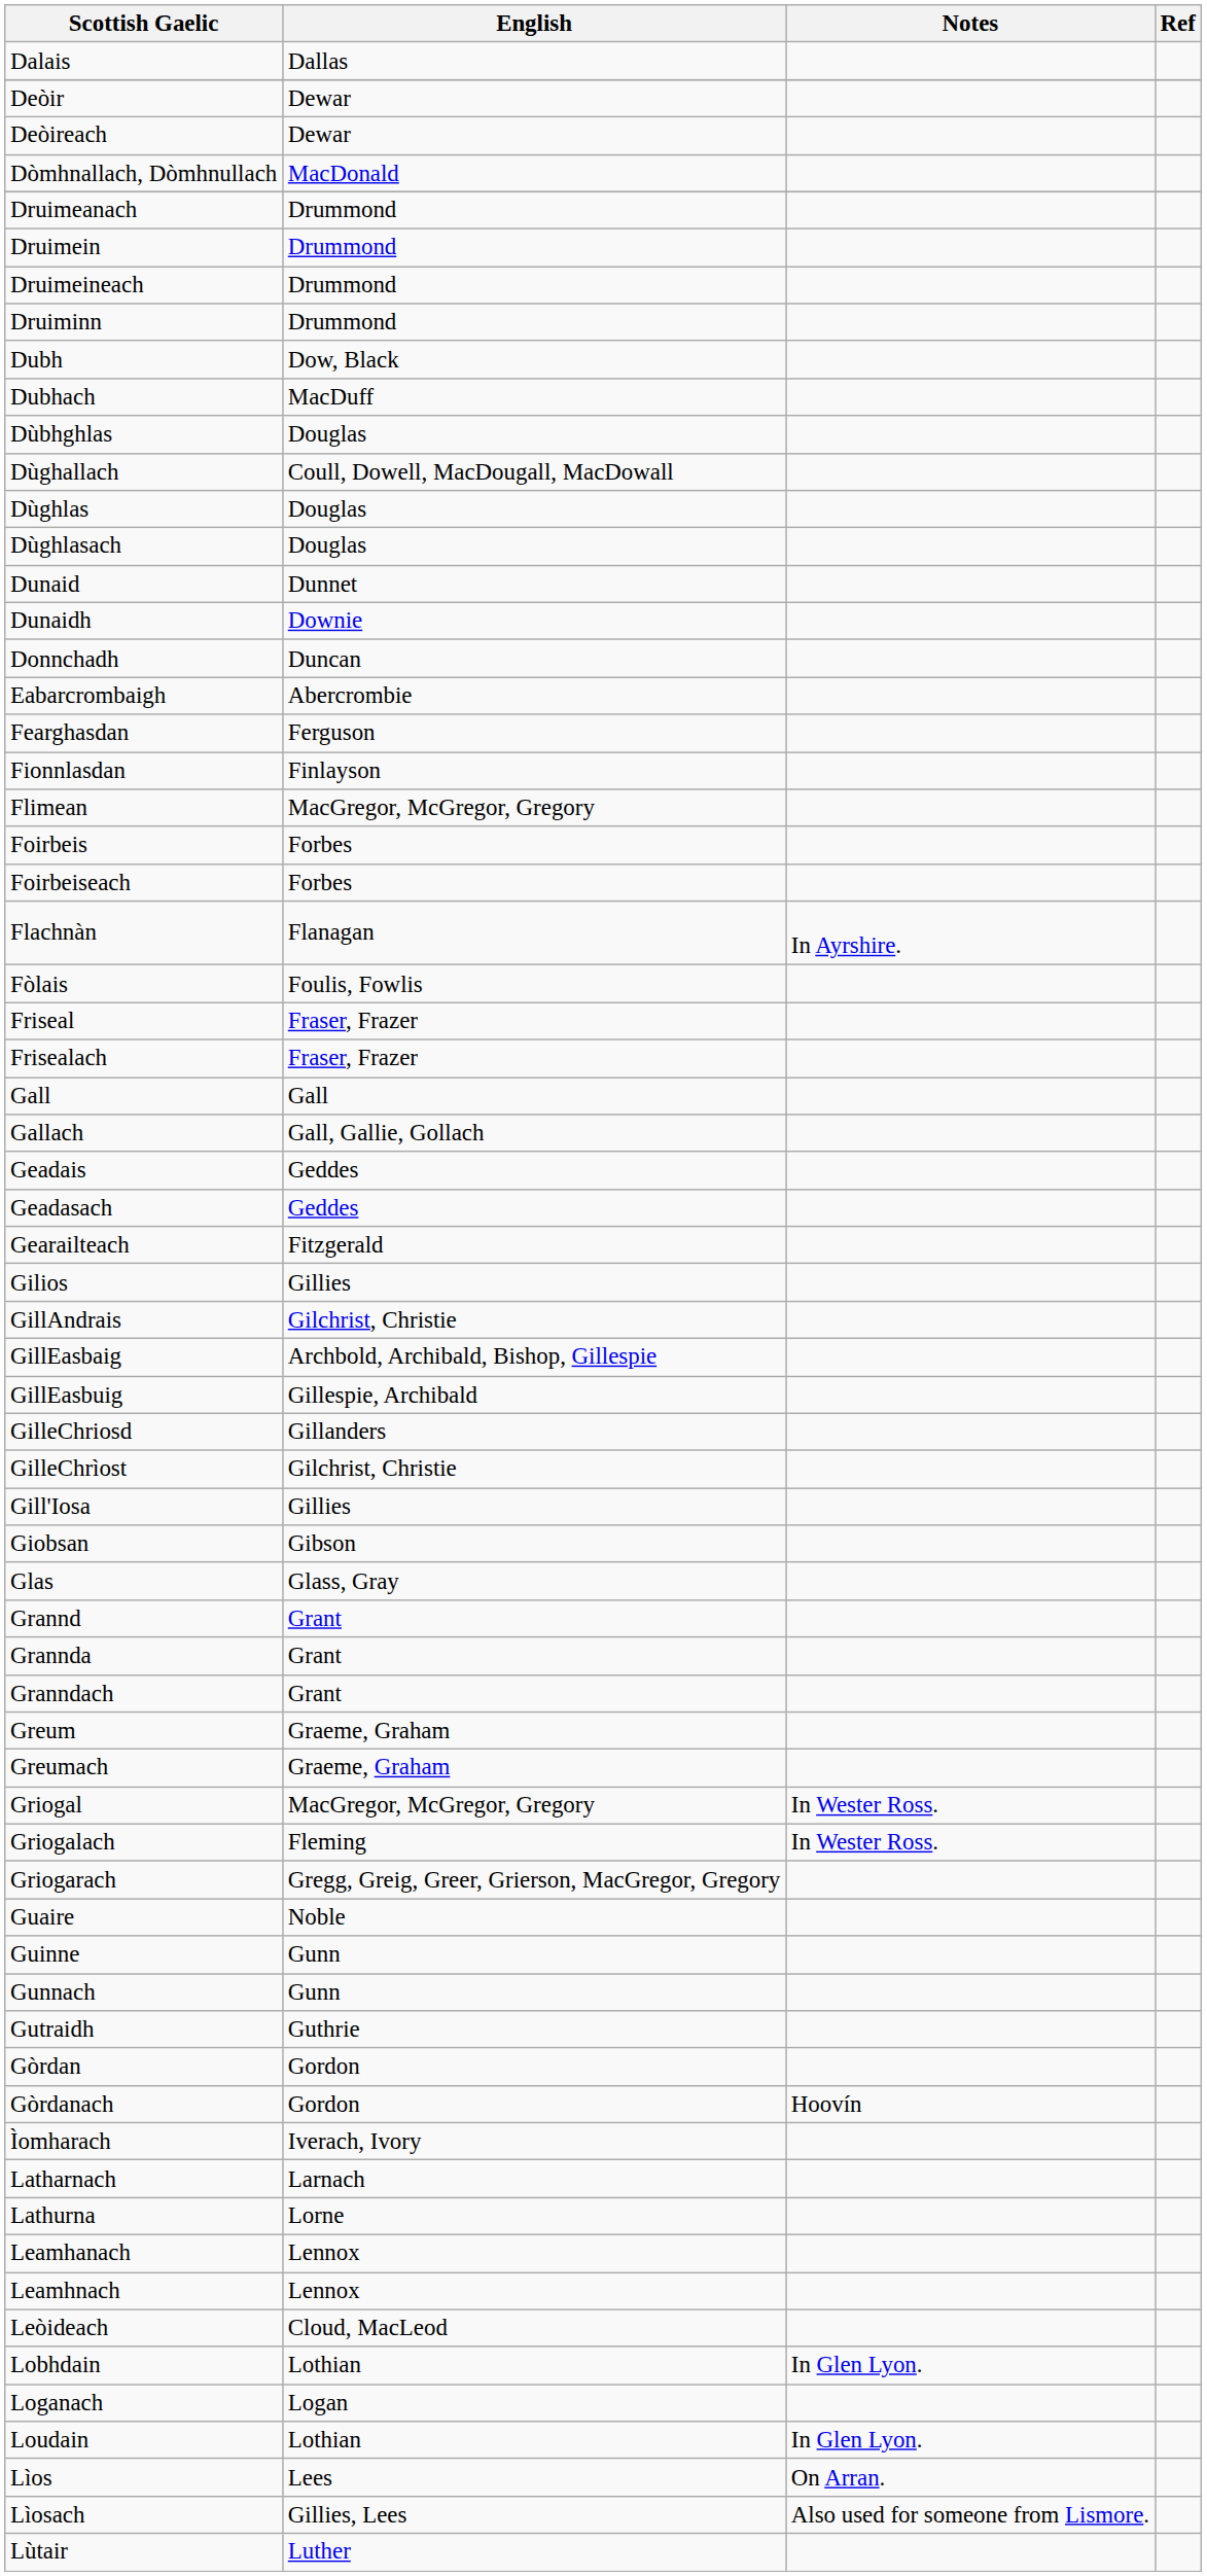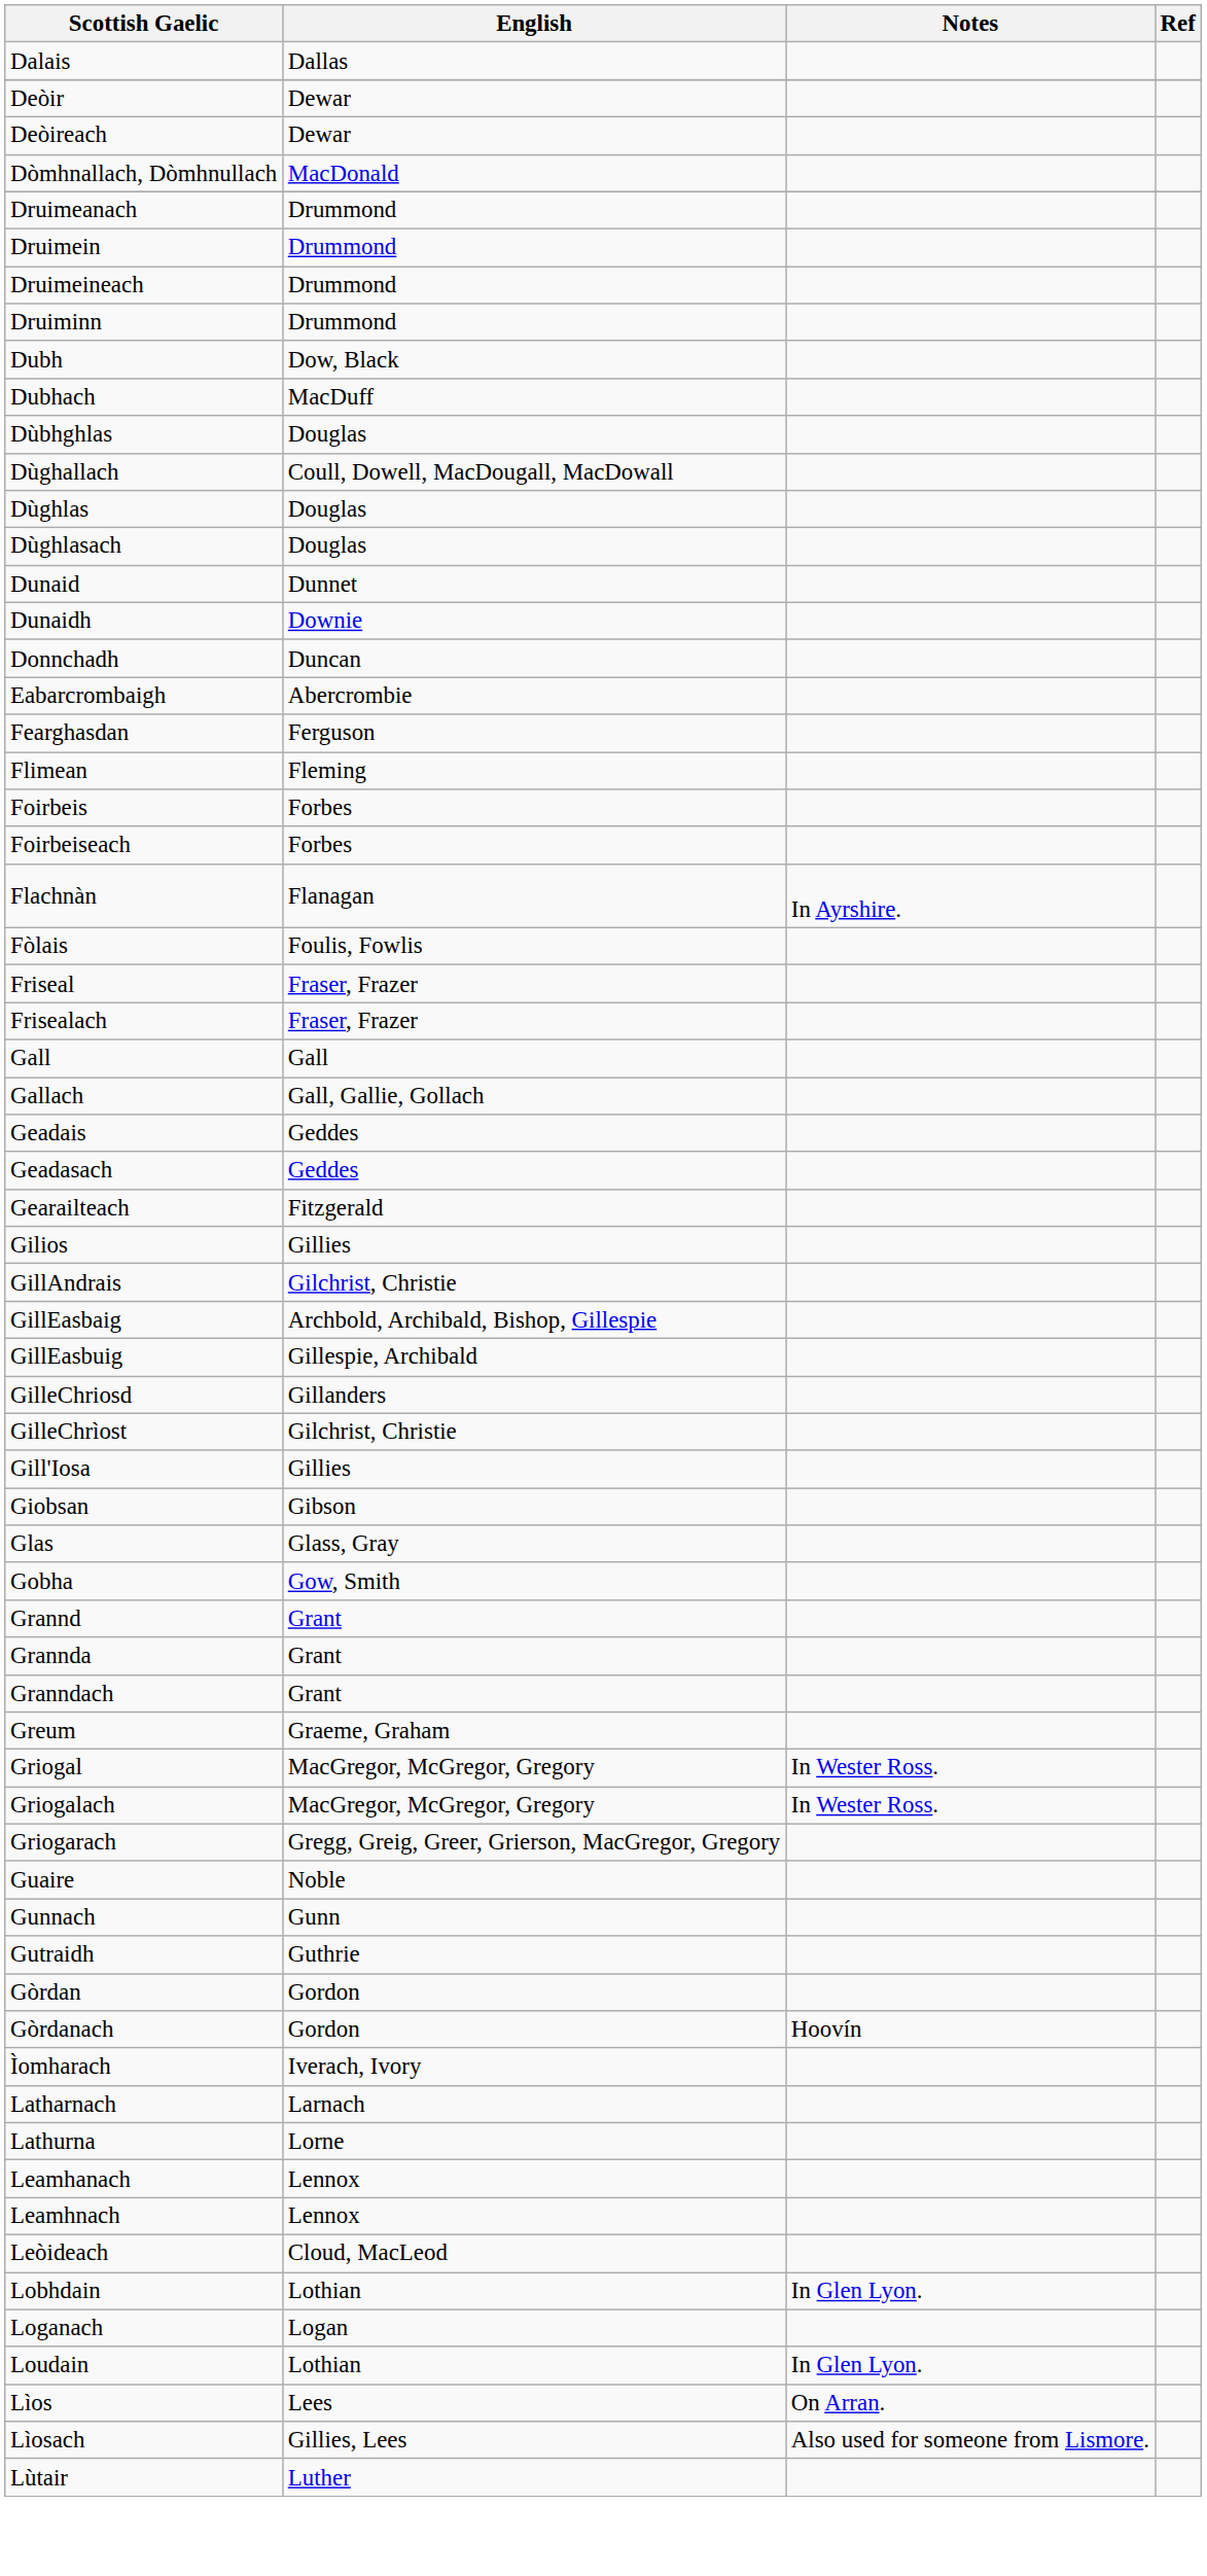- row: Fionnlasdan | Finlayson
Flimean | English: MacGregor, McGregor, Gregory -> Fleming
+ row: Gobha | Gow, Smith
- row: Greumach | Graeme, Graham
Griogalach | English: Fleming -> MacGregor, McGregor, Gregory
- row: Guinne | Gunn
